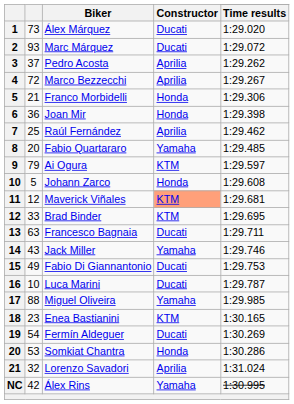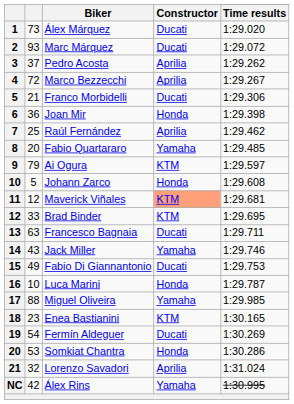Franco Morbidelli | Constructor: Honda -> Ducati
Luca Marini | Constructor: Ducati -> Honda
